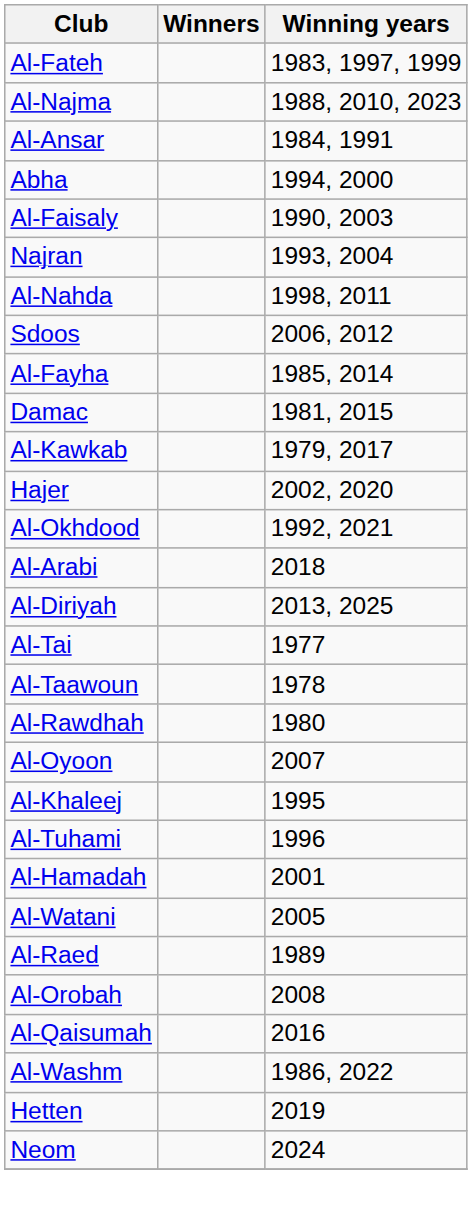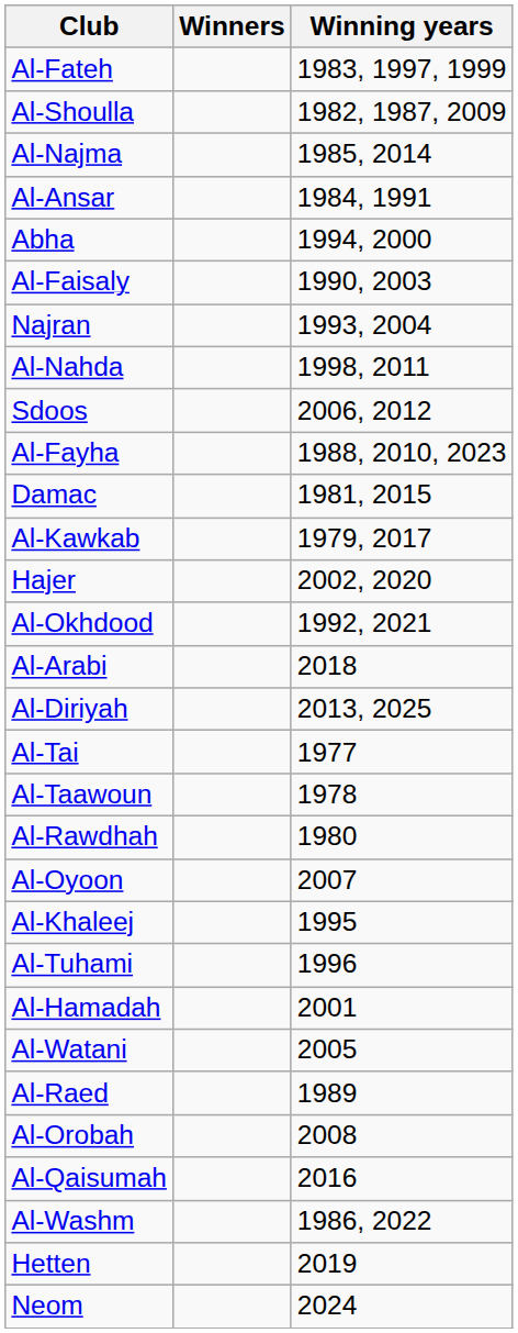+ row: Al-Shoulla | 1982, 1987, 2009
Al-Najma | Winning years: 1988, 2010, 2023 -> 1985, 2014
Al-Fayha | Winning years: 1985, 2014 -> 1988, 2010, 2023
